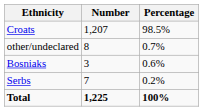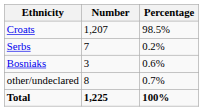rows swapped: Serbs <-> other/undeclared
